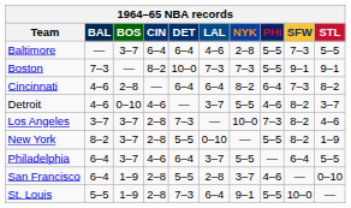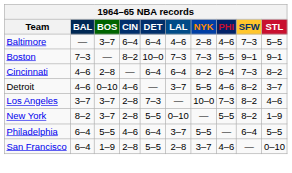Baltimore | PHI: 5–5 -> 4–6
Philadelphia | BOS: 3–7 -> 5–5
- row: St. Louis | 5–5 | 1–9 | 2–8 | 7–3 | 6–4 | 9–1 | 5–5 | 10–0 | —
